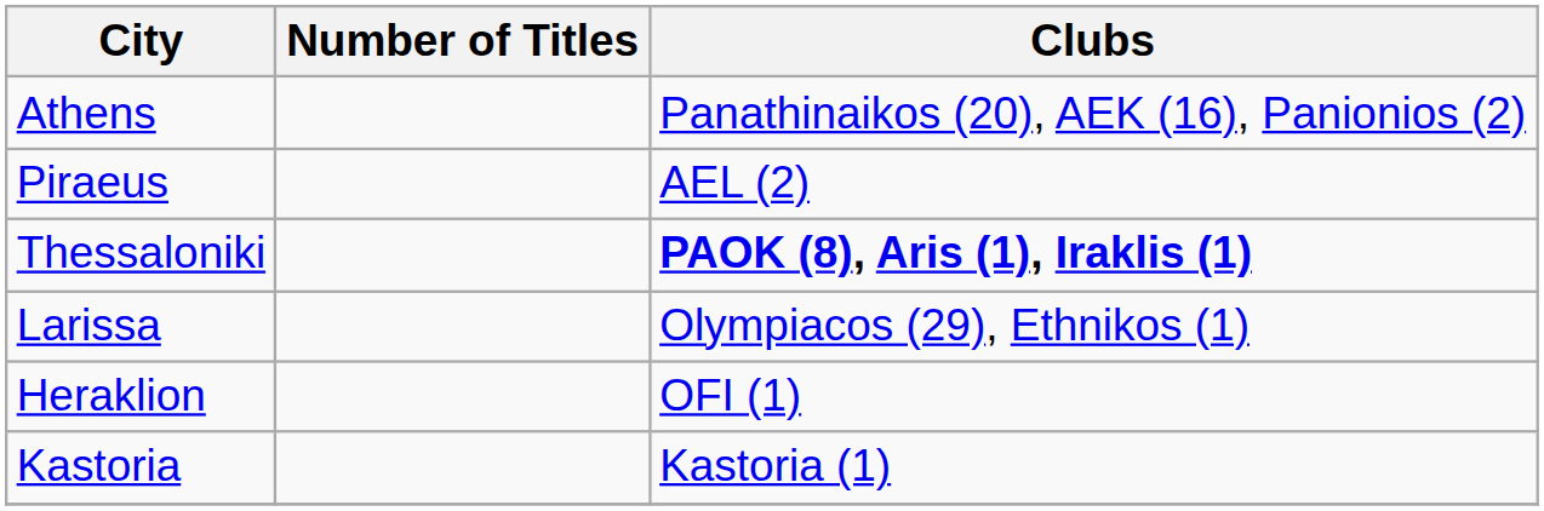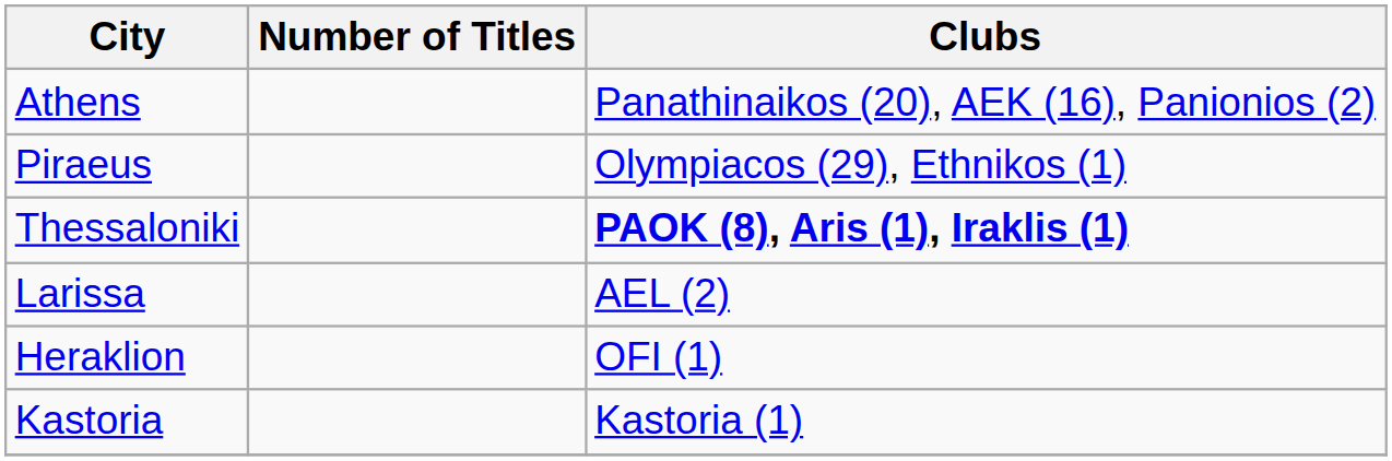Piraeus | Clubs: AEL (2) -> Olympiacos (29), Ethnikos (1)
Larissa | Clubs: Olympiacos (29), Ethnikos (1) -> AEL (2)
